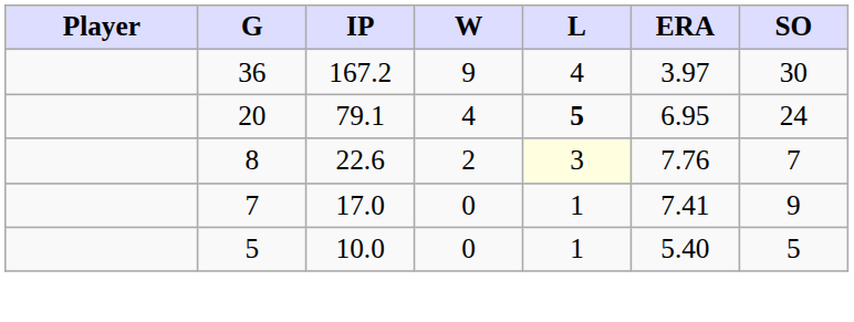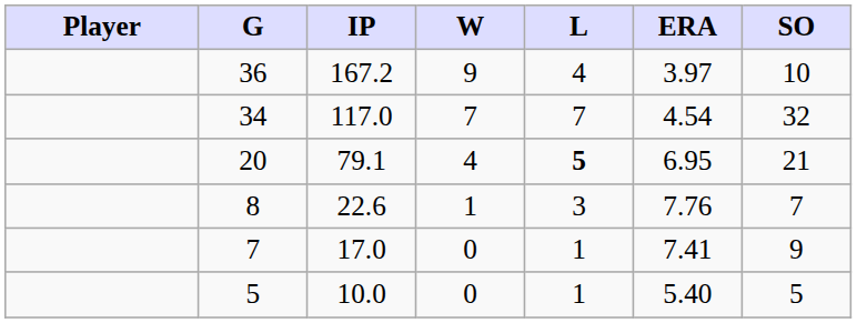36 | SO: 30 -> 10
+ row: 34 | 117.0 | 7 | 7 | 4.54 | 32
20 | SO: 24 -> 21
8 | W: 2 -> 1
8 | L: lightyellow background -> no background
